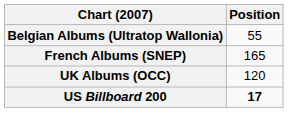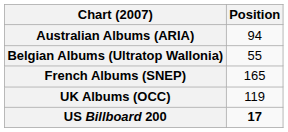+ row: Australian Albums (ARIA) | 94
UK Albums (OCC) | Position: 120 -> 119
